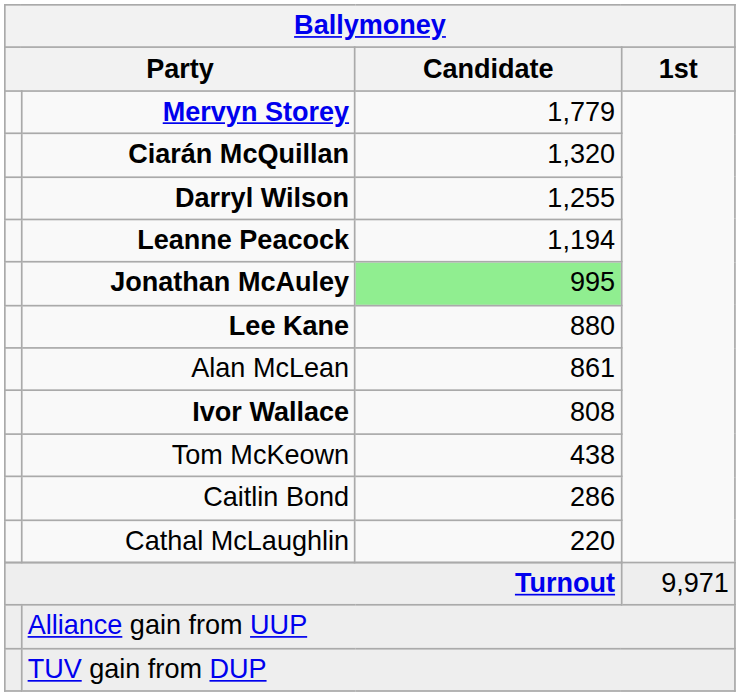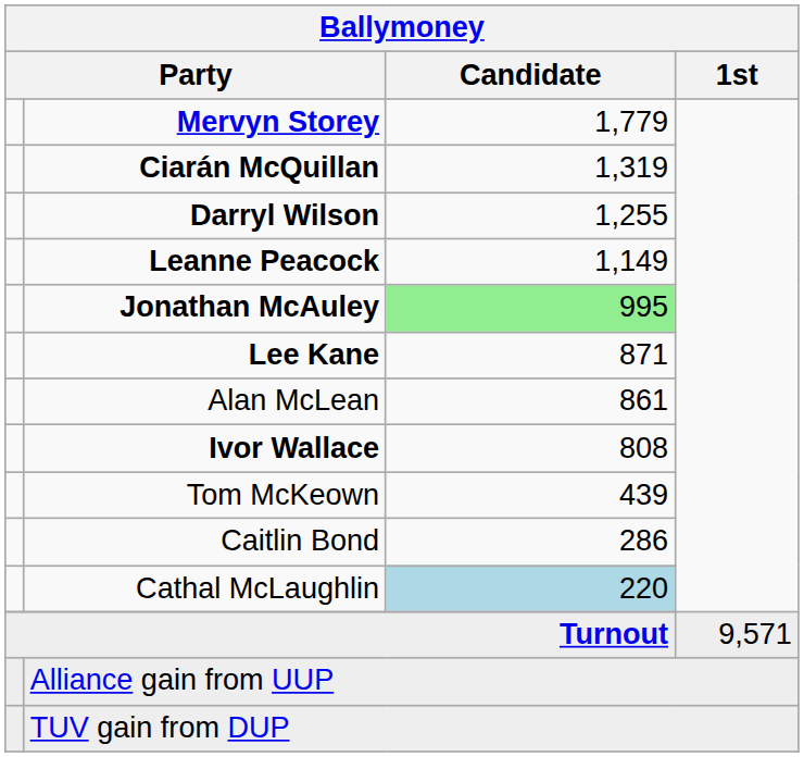Ciarán McQuillan | Ballymoney / Candidate: 1,320 -> 1,319
Leanne Peacock | Ballymoney / Candidate: 1,194 -> 1,149
Lee Kane | Ballymoney / Candidate: 880 -> 871
Tom McKeown | Ballymoney / Candidate: 438 -> 439
Cathal McLaughlin | Ballymoney / Candidate: no background -> lightblue background
Turnout | Ballymoney / 1st: 9,971 -> 9,571
